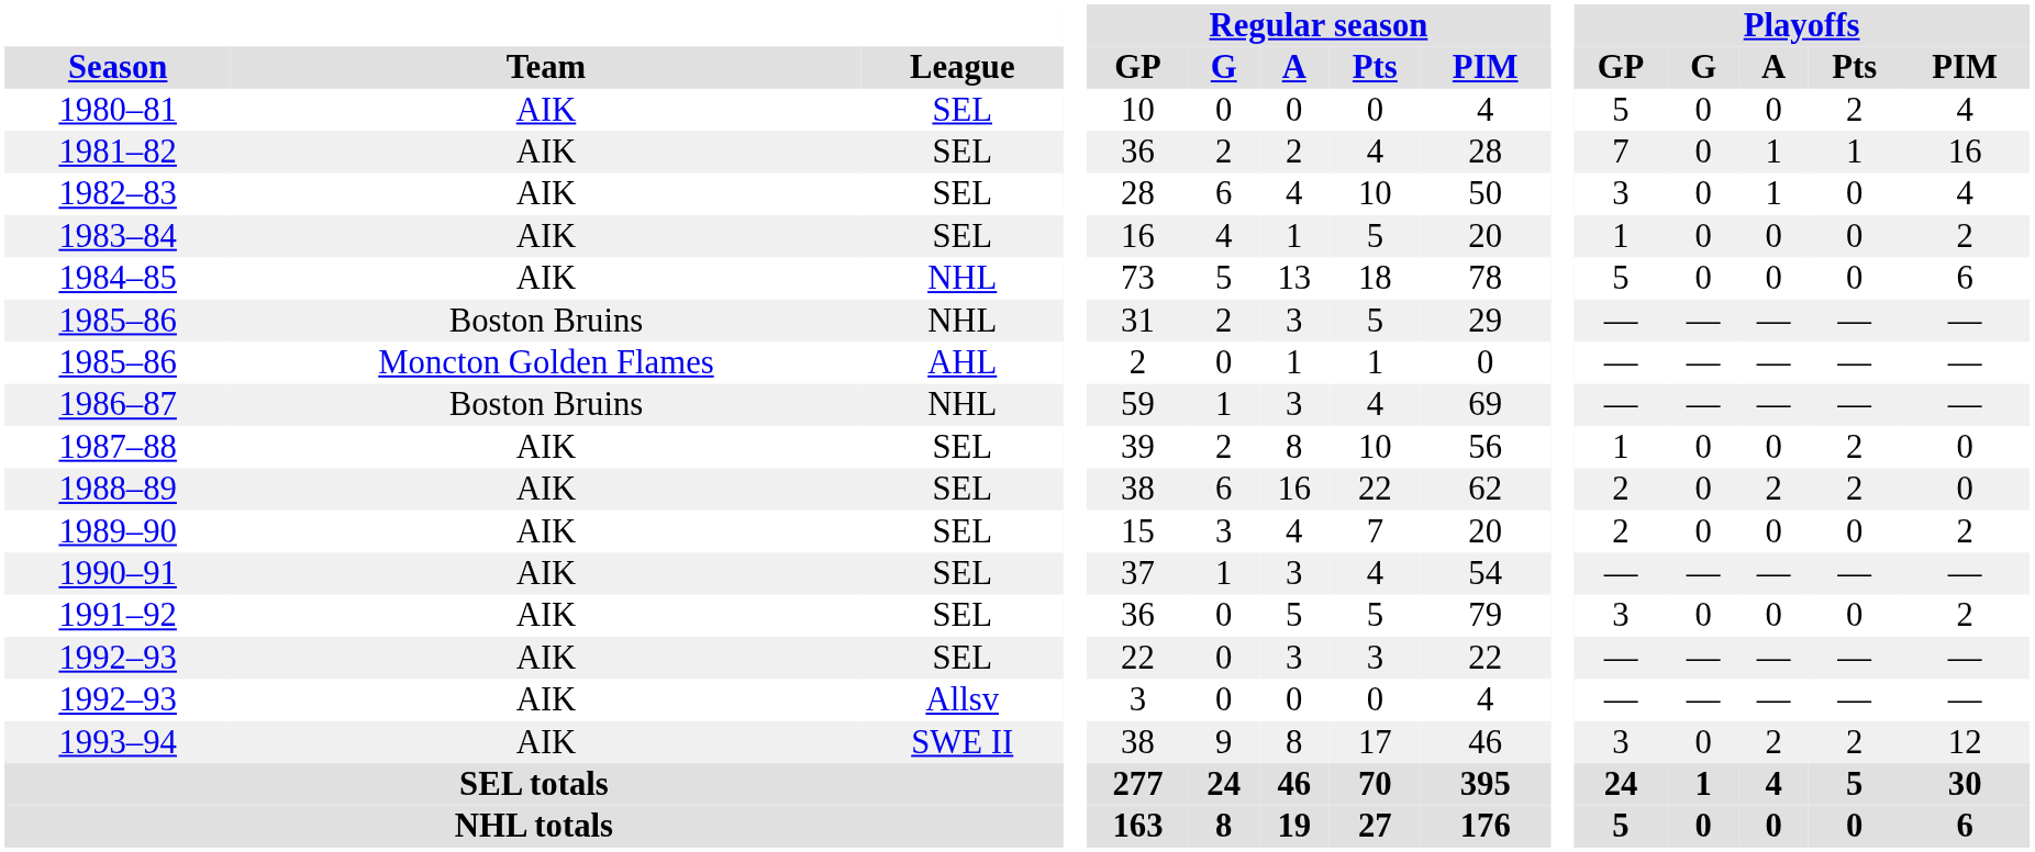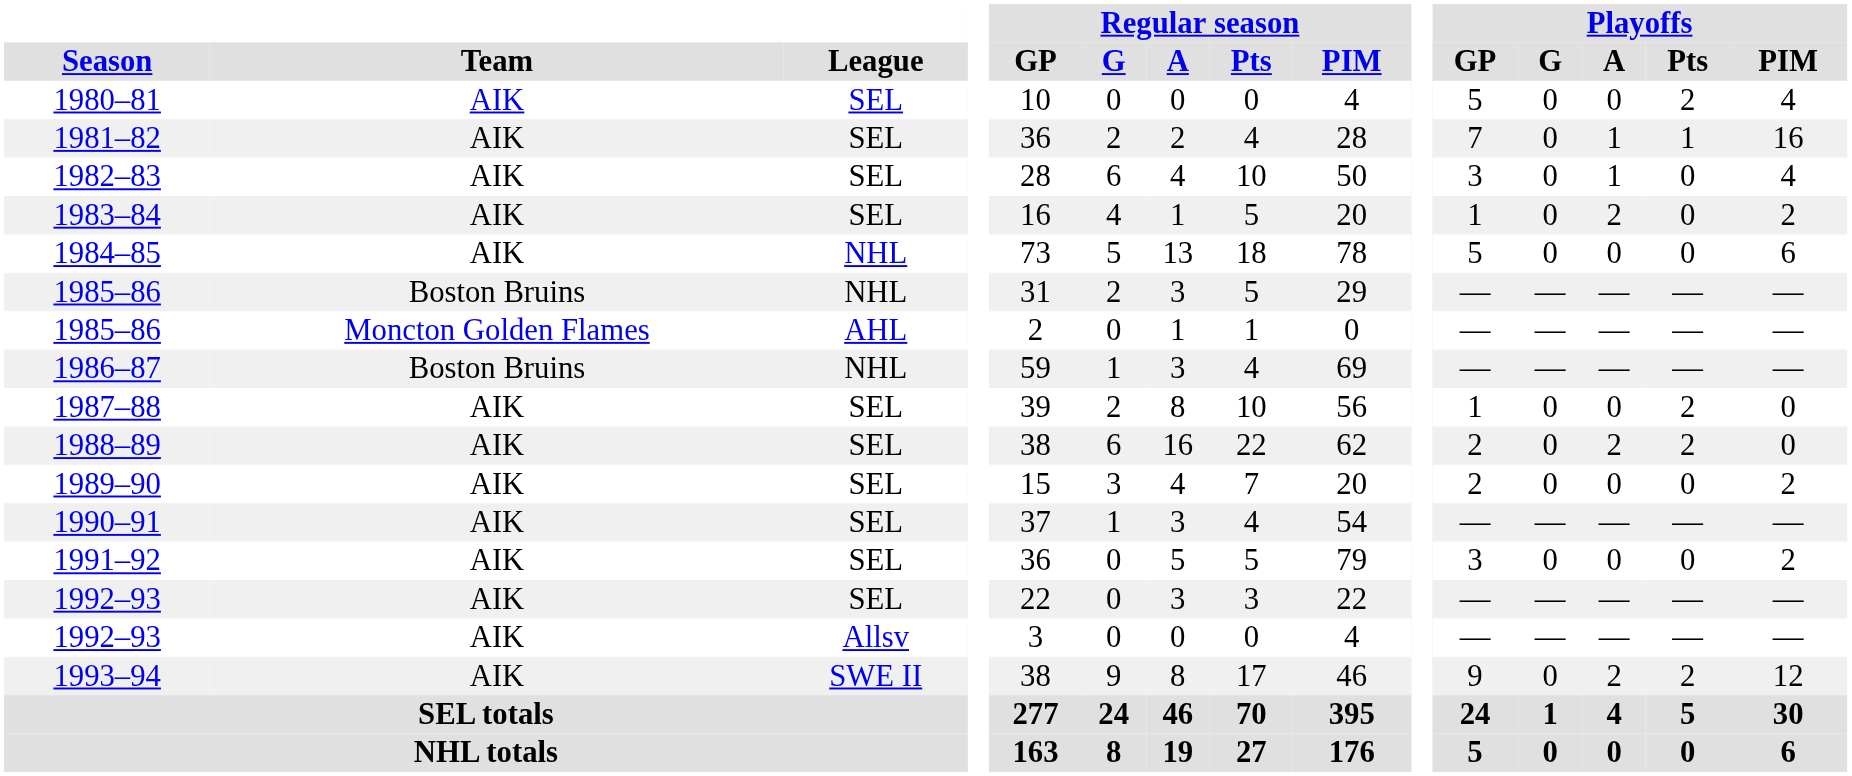1983–84 | Playoffs / A: 0 -> 2
1993–94 | Playoffs / GP: 3 -> 9
